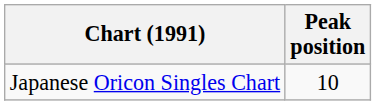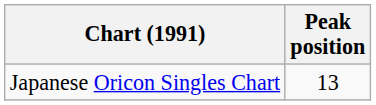Japanese Oricon Singles Chart | Peak position: 10 -> 13
